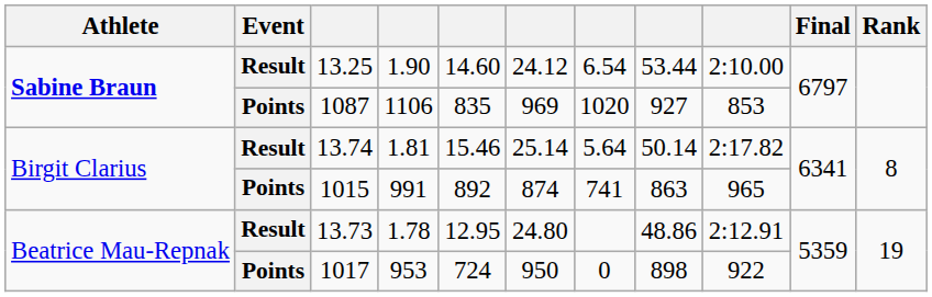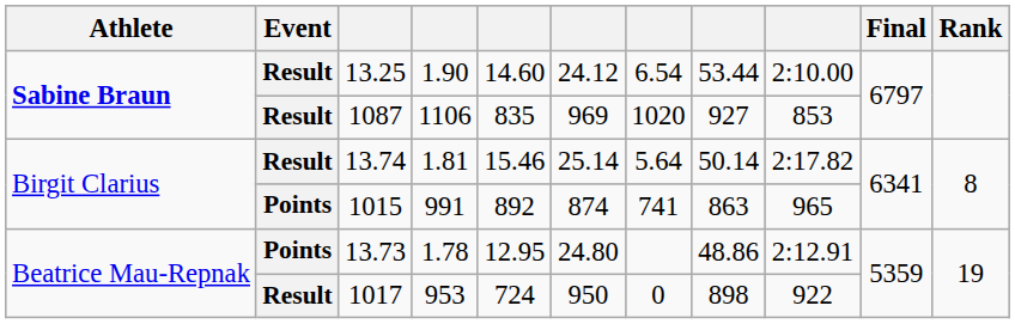1087 | Event: Points -> Result
13.73 | Event: Result -> Points
1017 | Event: Points -> Result
